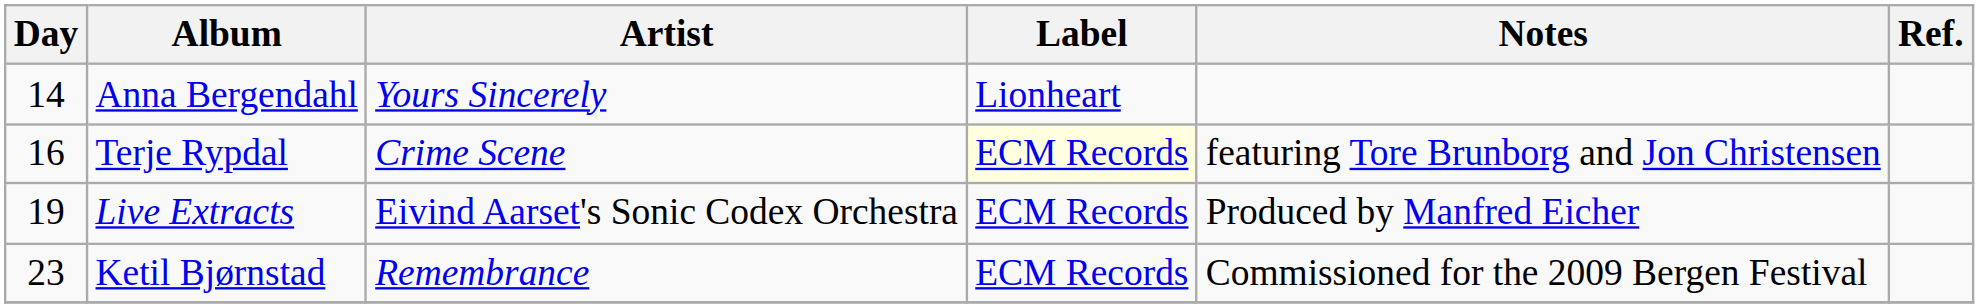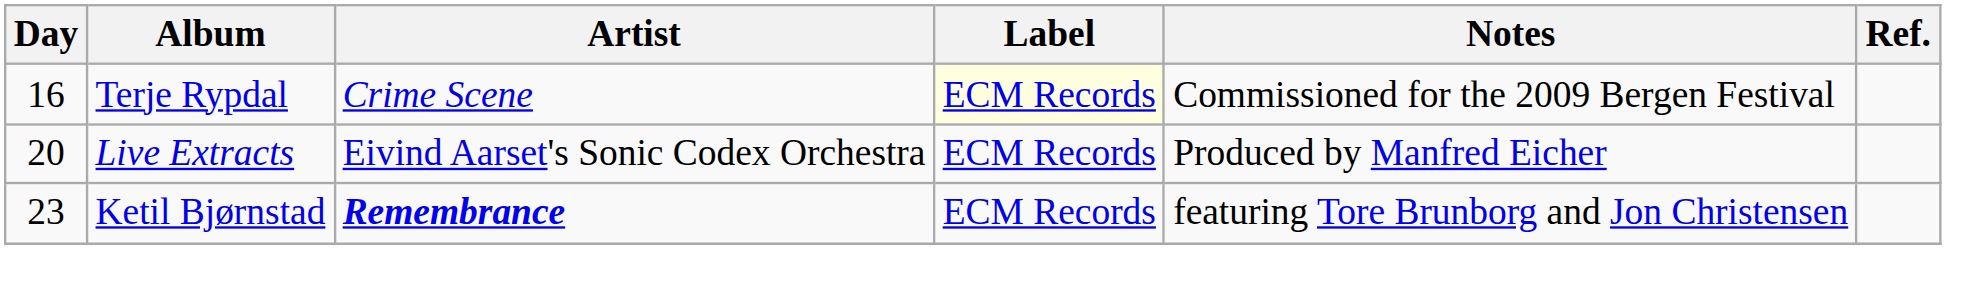- row: 14 | Anna Bergendahl | Yours Sincerely | Lionheart
Terje Rypdal | Notes: featuring Tore Brunborg and Jon Christensen -> Commissioned for the 2009 Bergen Festival
Live Extracts | Day: 19 -> 20
Ketil Bjørnstad | Artist: normal -> bold
Ketil Bjørnstad | Notes: Commissioned for the 2009 Bergen Festival -> featuring Tore Brunborg and Jon Christensen
